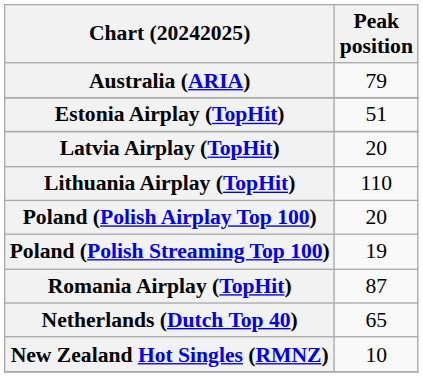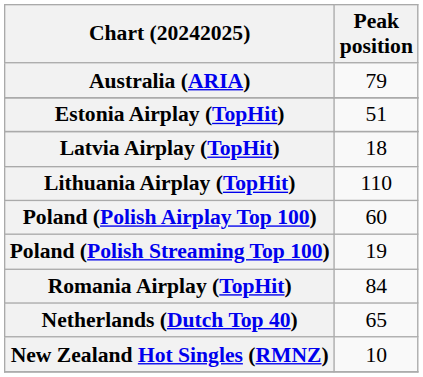Latvia Airplay (TopHit) | Peak position: 20 -> 18
Poland (Polish Airplay Top 100) | Peak position: 20 -> 60
Romania Airplay (TopHit) | Peak position: 87 -> 84
